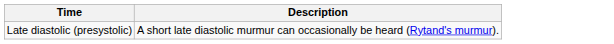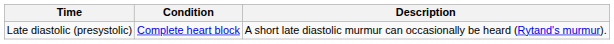+ column: Condition | Complete heart block
